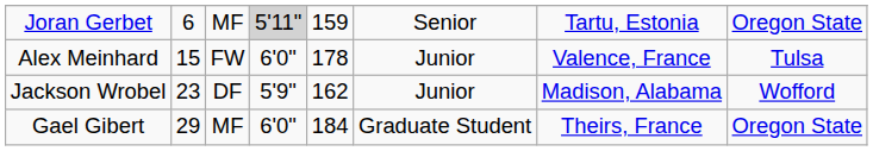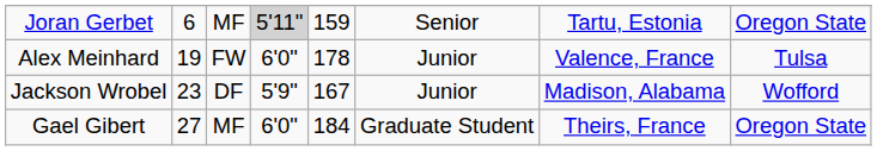Alex Meinhard | column 2: 15 -> 19
Jackson Wrobel | column 5: 162 -> 167
Gael Gibert | column 2: 29 -> 27
